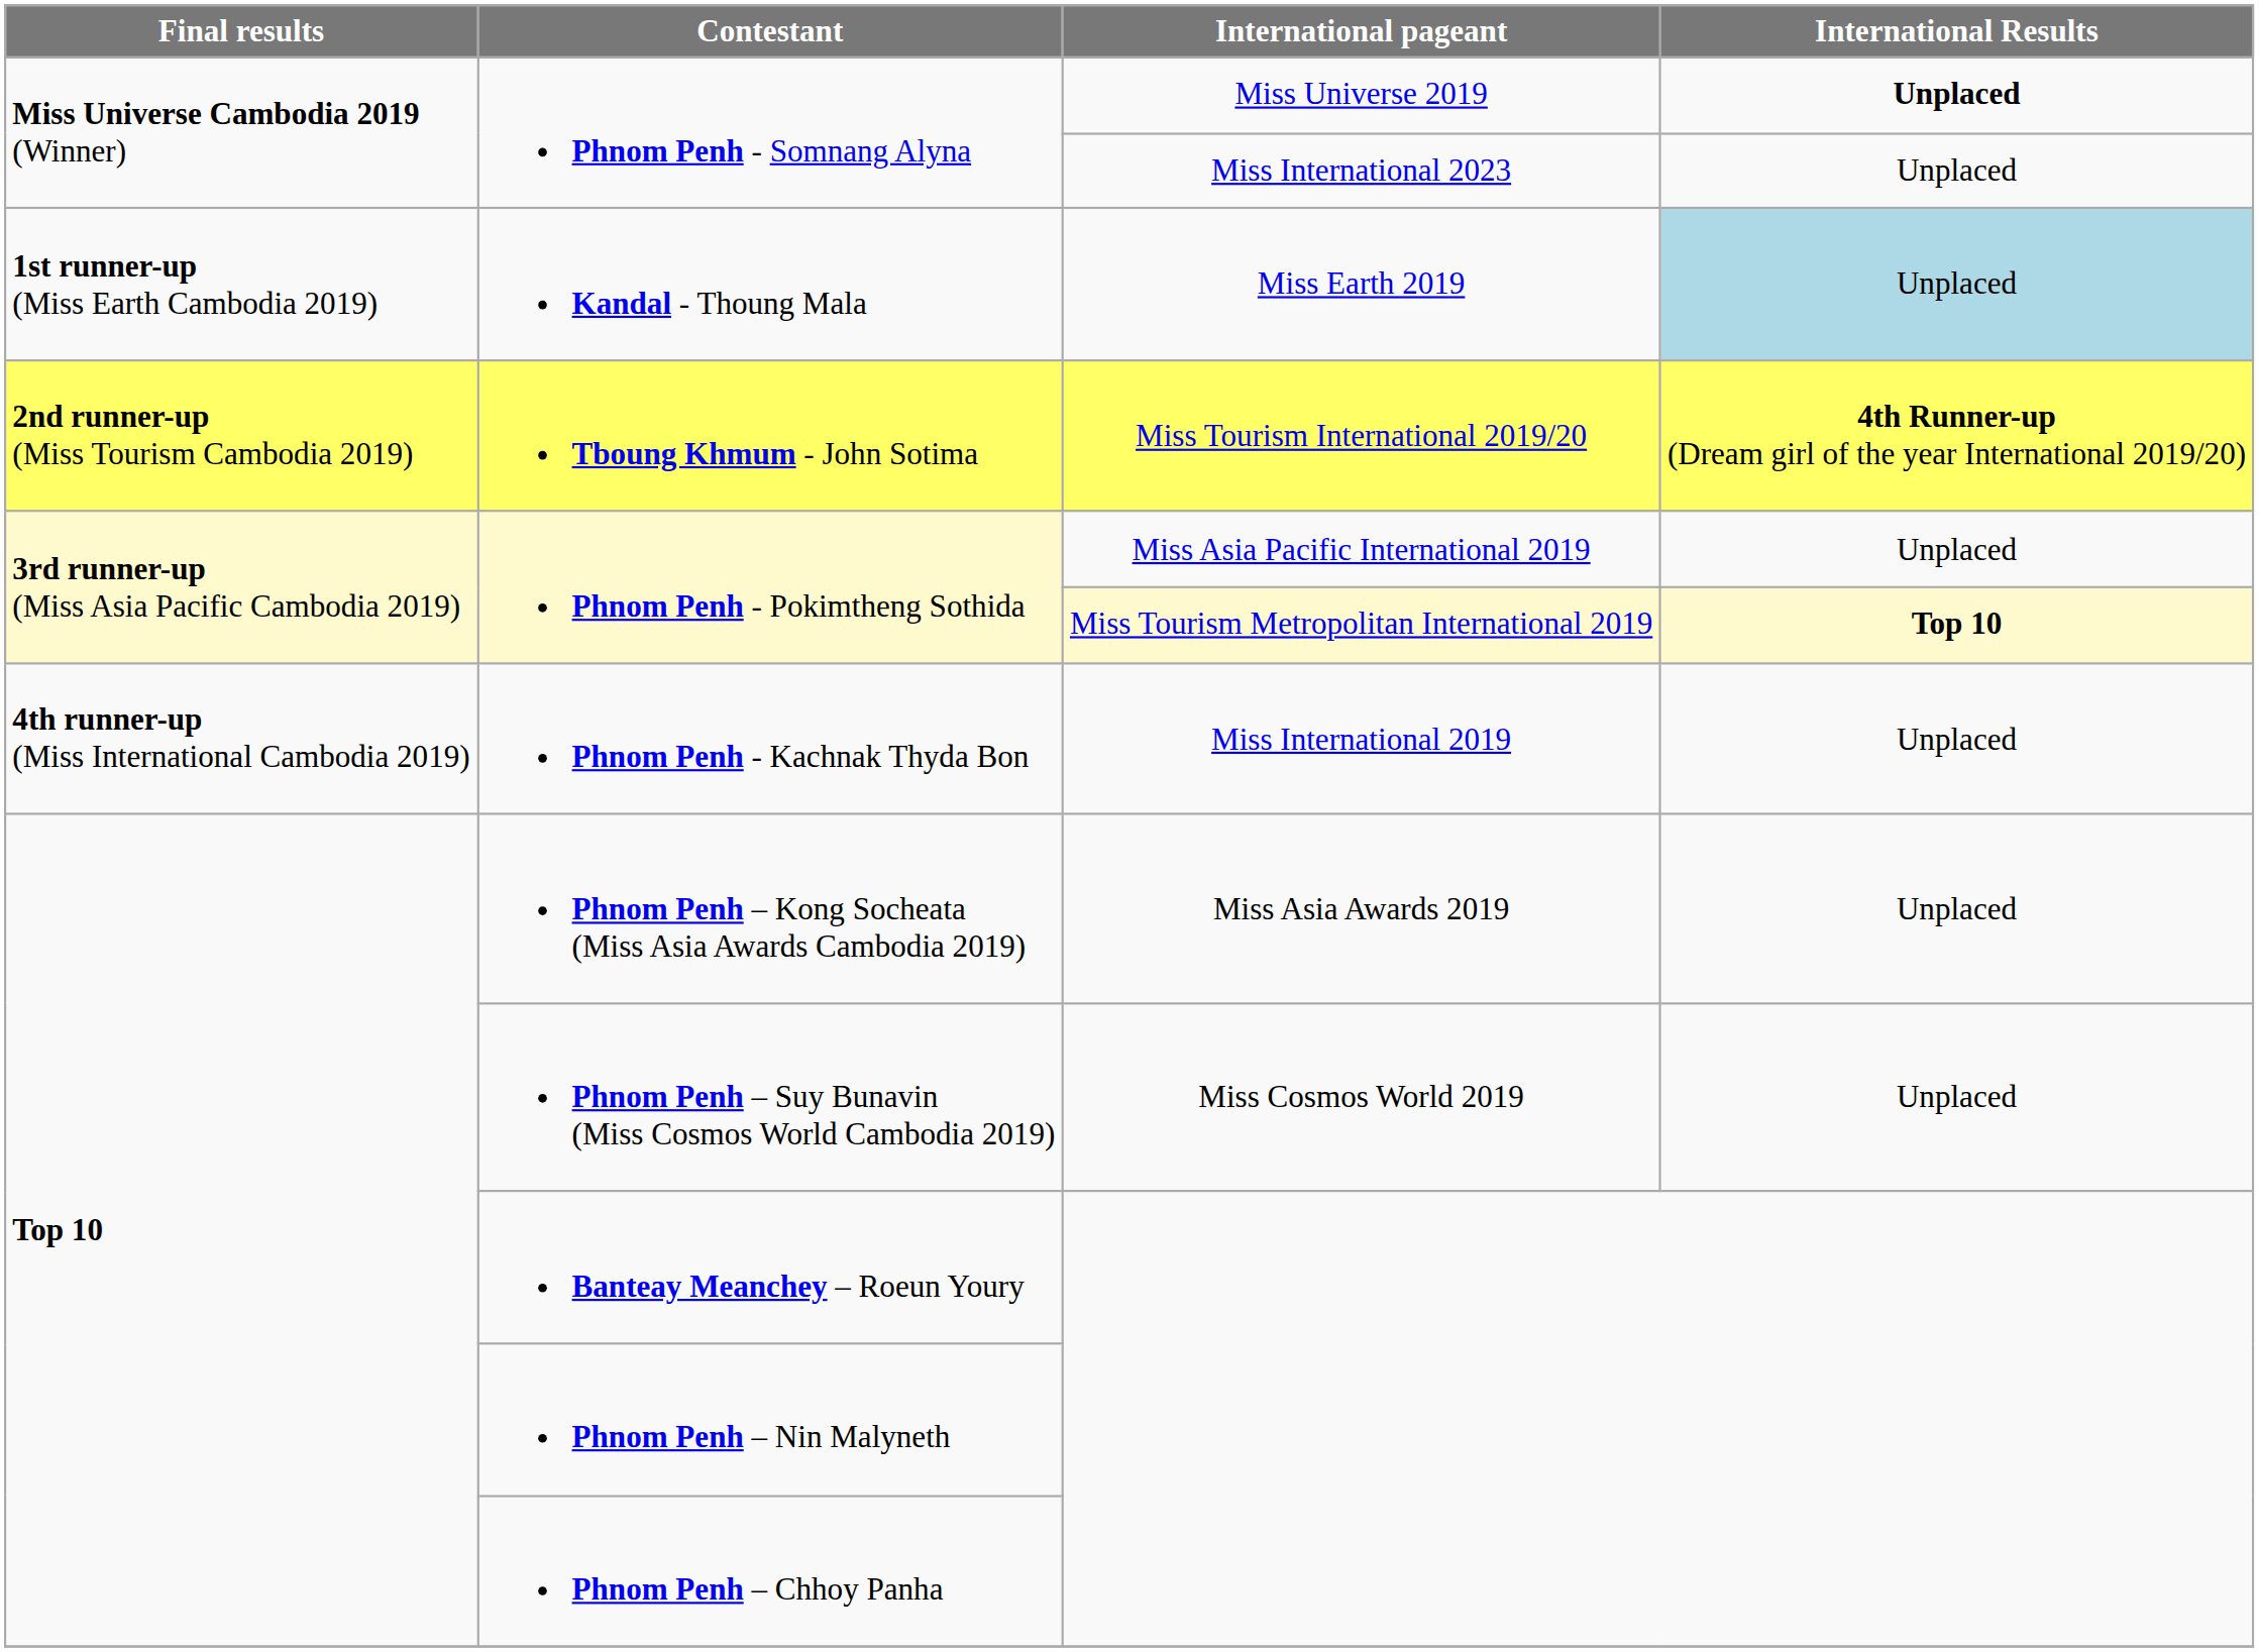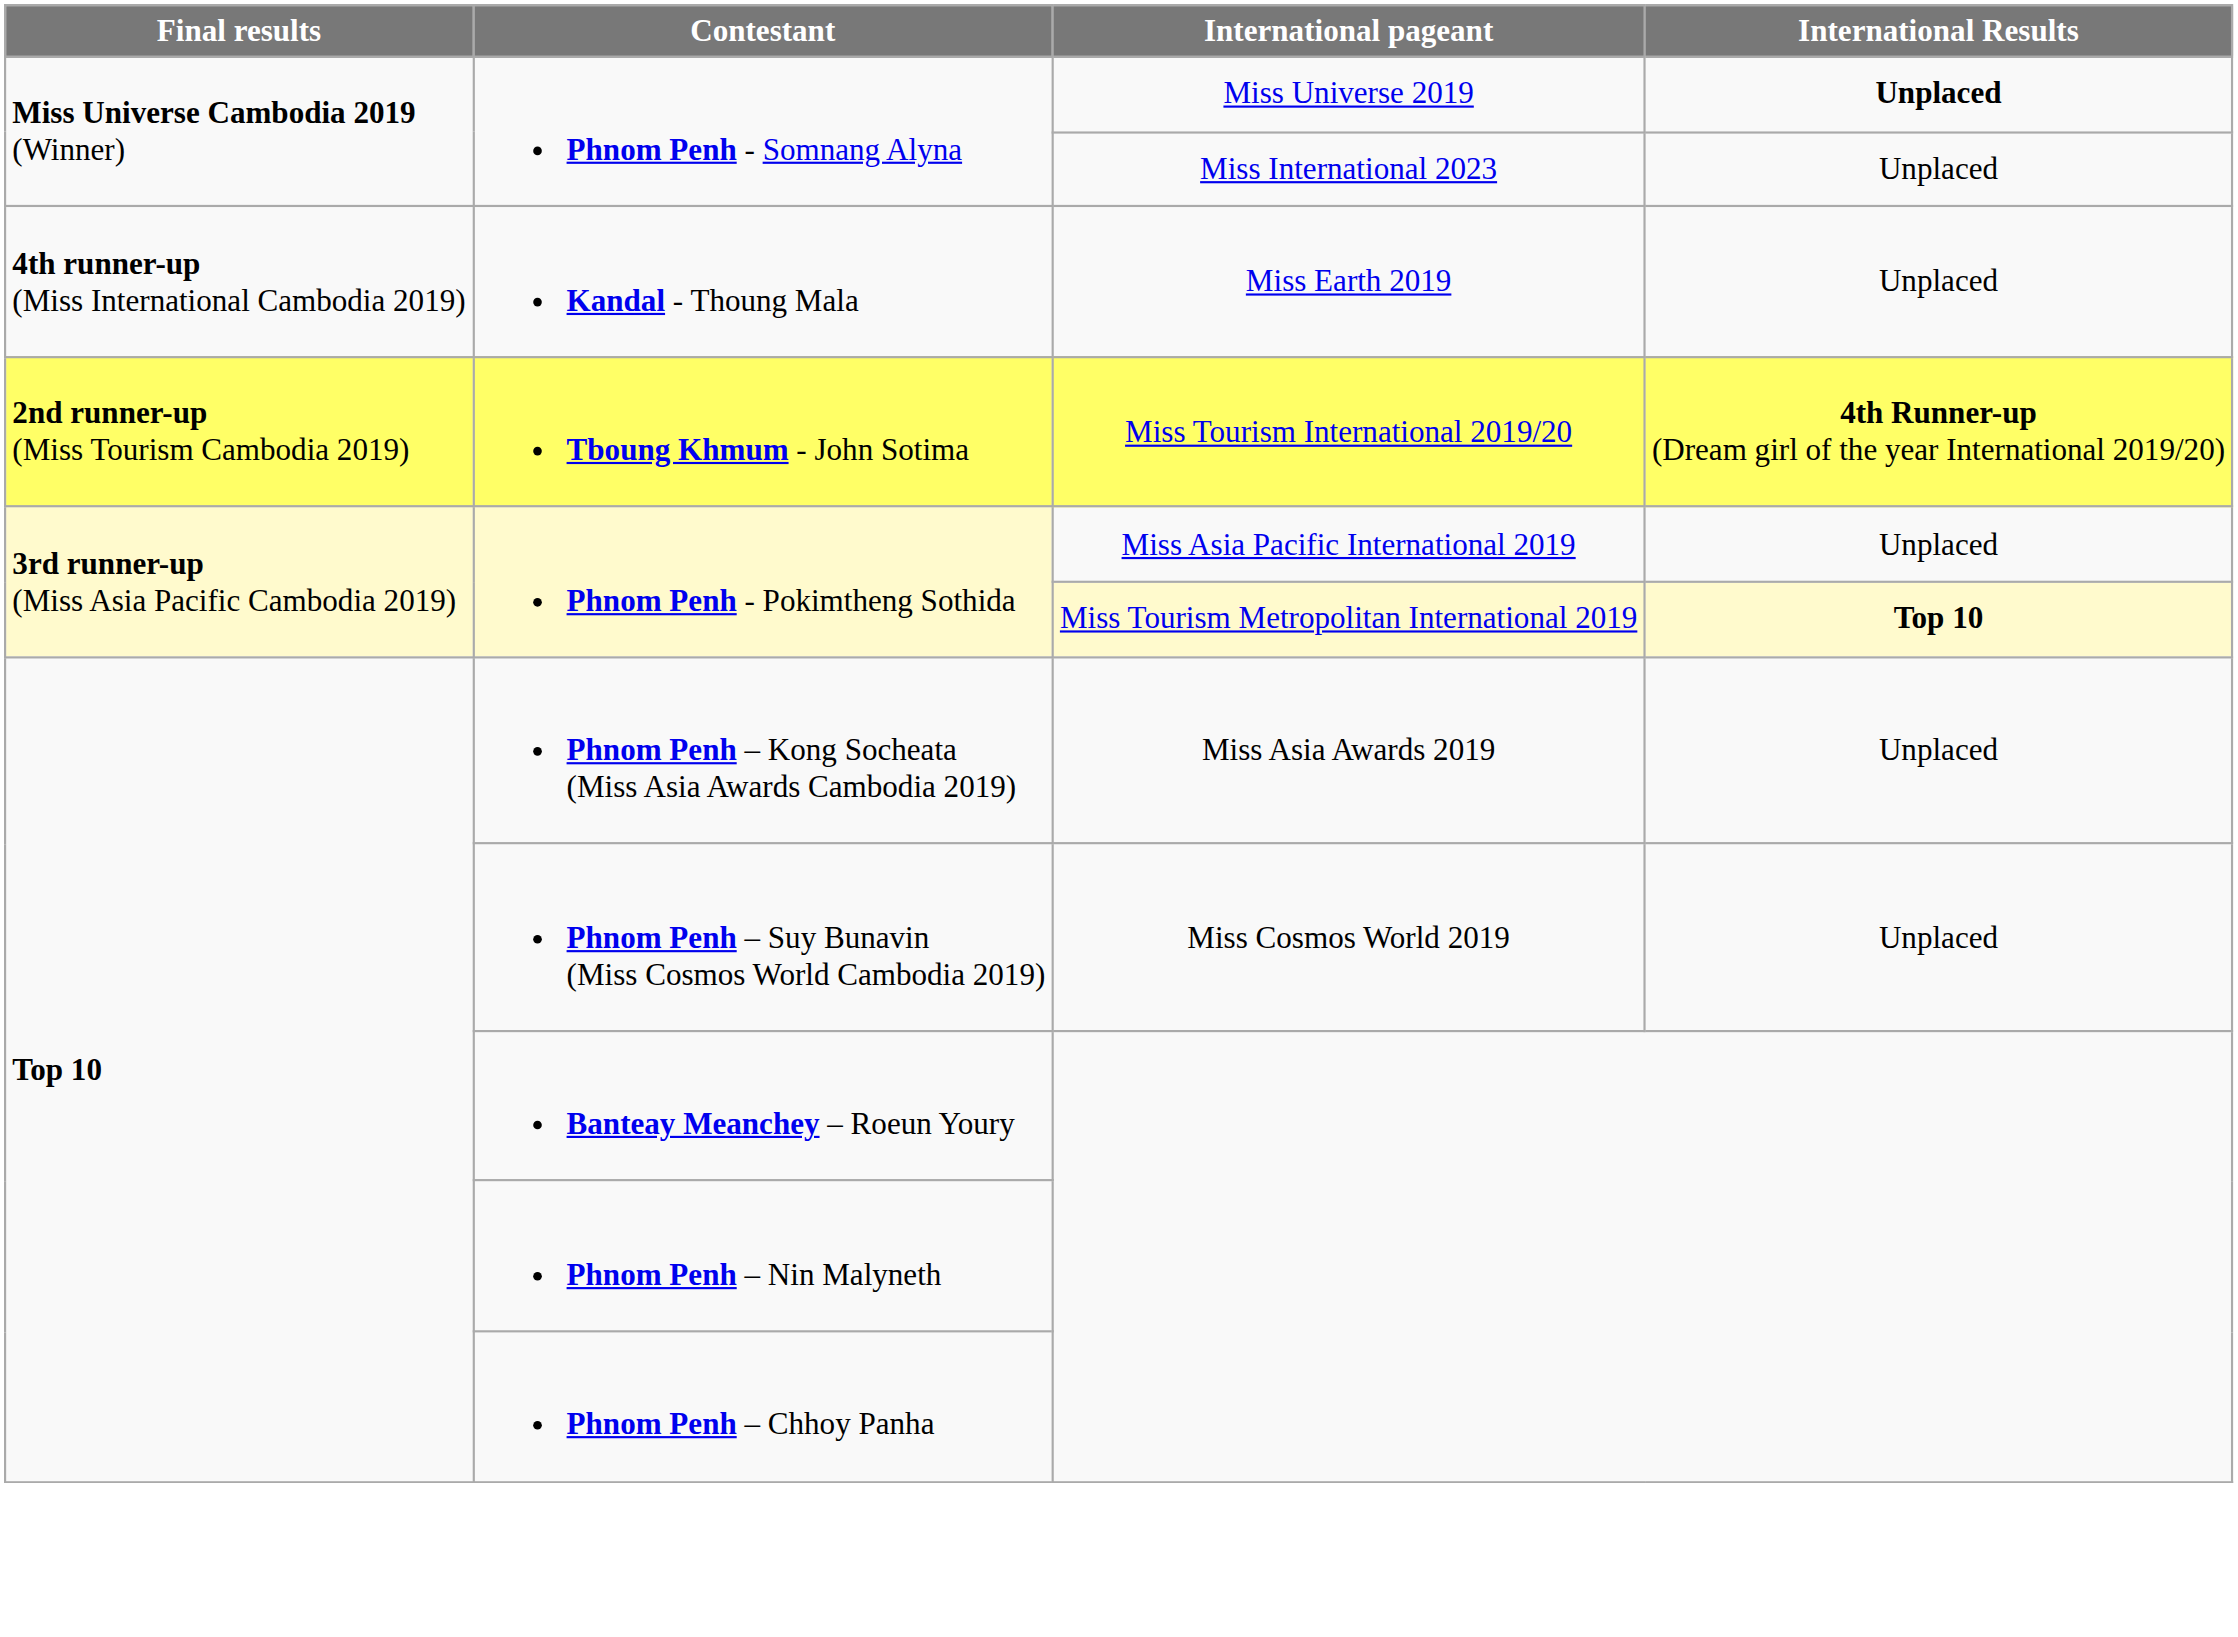Kandal - Thoung Mala | Final results: 1st runner-up (Miss Earth Cambodia 2019) -> 4th runner-up (Miss International Cambodia 2019)
Kandal - Thoung Mala | International Results: lightblue background -> no background
- row: 4th runner-up (Miss International Cambodia 2019) | Phnom Penh - Kachnak Thyda Bon | Miss International 2019 | Unplaced
